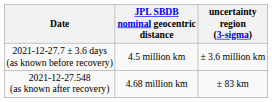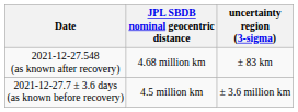rows swapped: 2021-12-27.7 ± 3.6 days (as known before recovery) <-> 2021-12-27.548 (as known after recovery)
